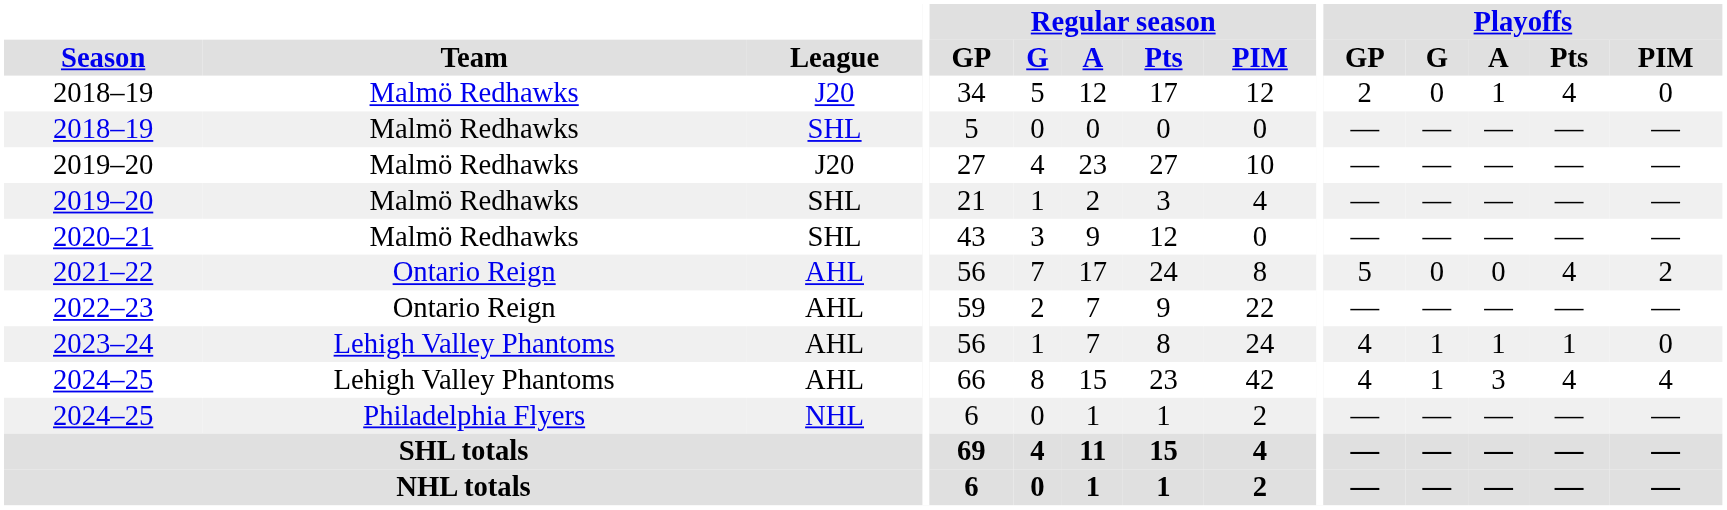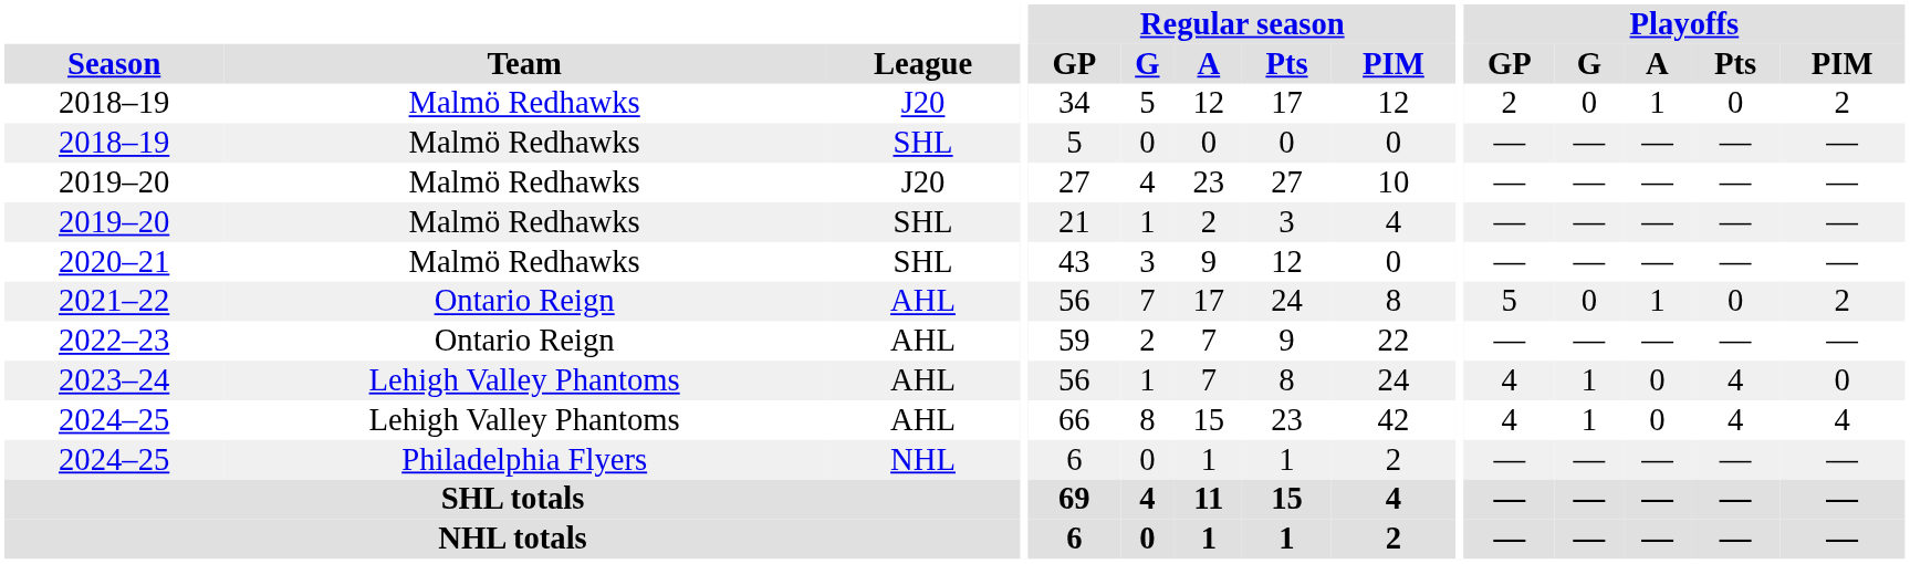2018–19 / J20 | Playoffs / Pts: 4 -> 0
2018–19 / J20 | Playoffs / PIM: 0 -> 2
2021–22 | Playoffs / A: 0 -> 1
2021–22 | Playoffs / Pts: 4 -> 0
2023–24 | Playoffs / A: 1 -> 0
2023–24 | Playoffs / Pts: 1 -> 4
2024–25 / AHL | Playoffs / A: 3 -> 0
